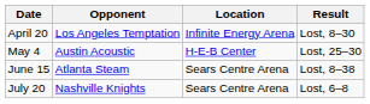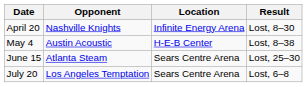April 20 | Opponent: Los Angeles Temptation -> Nashville Knights
May 4 | Result: Lost, 25–30 -> Lost, 8–38
June 15 | Result: Lost, 8–38 -> Lost, 25–30
July 20 | Opponent: Nashville Knights -> Los Angeles Temptation
